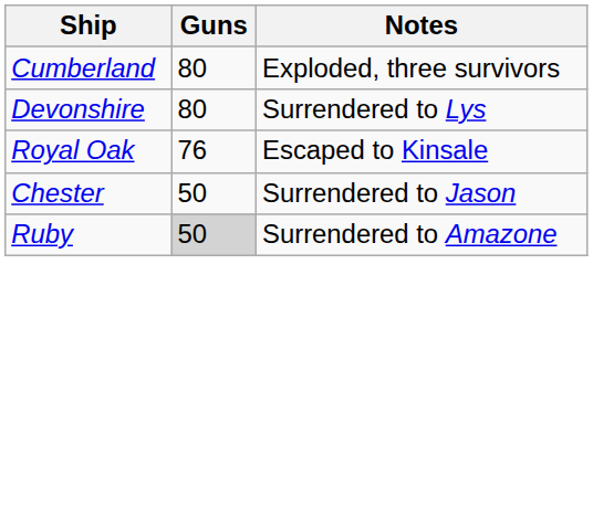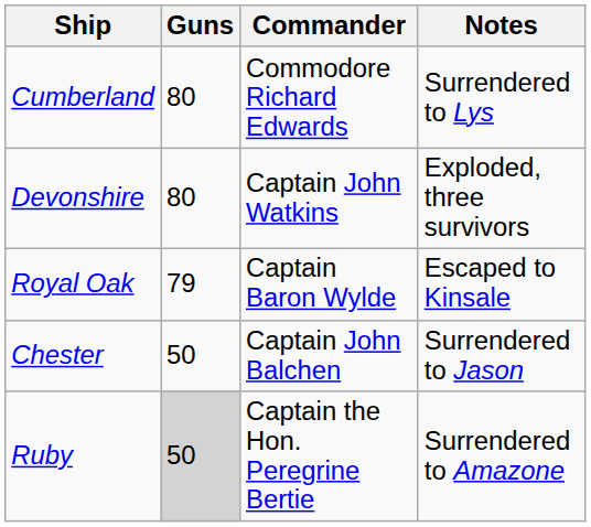+ column: Commander | Commodore Richard Edwards | Captain John Watkins | Captain Baron Wylde | Captain John Balchen | Captain the Hon. Peregrine Bertie
Cumberland | Notes: Exploded, three survivors -> Surrendered to Lys
Devonshire | Notes: Surrendered to Lys -> Exploded, three survivors
Royal Oak | Guns: 76 -> 79
